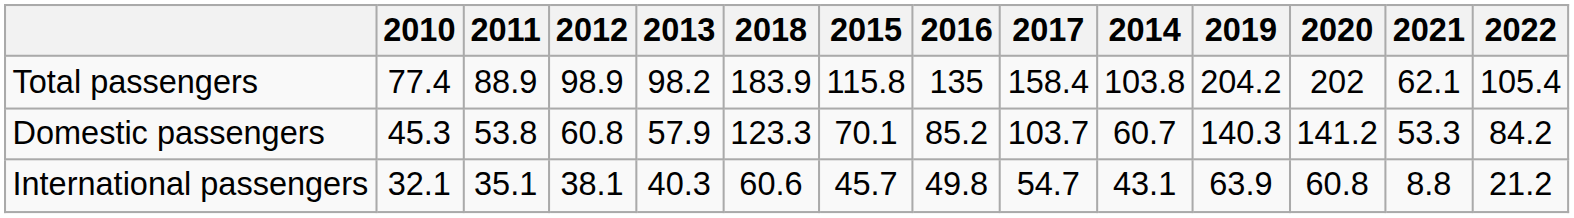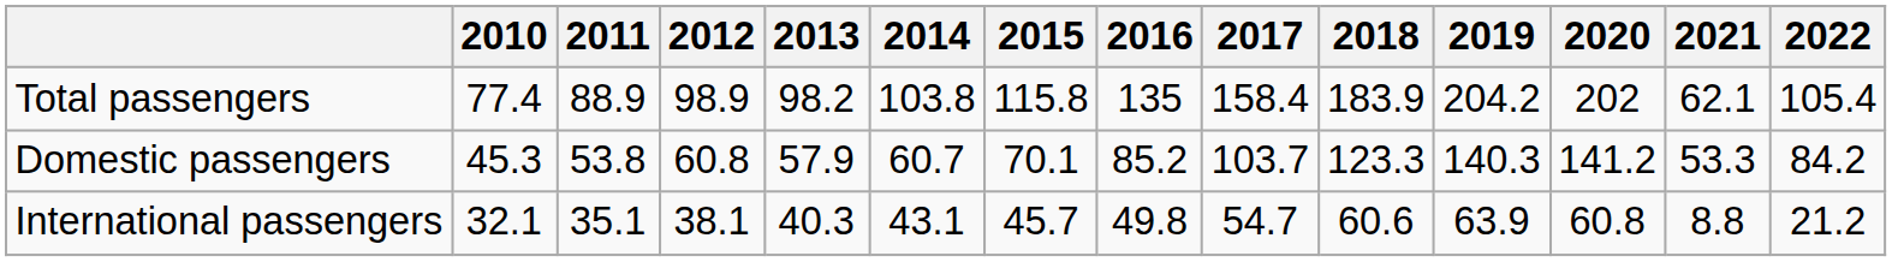columns swapped: 2014 <-> 2018
